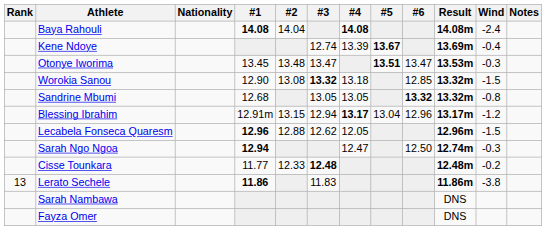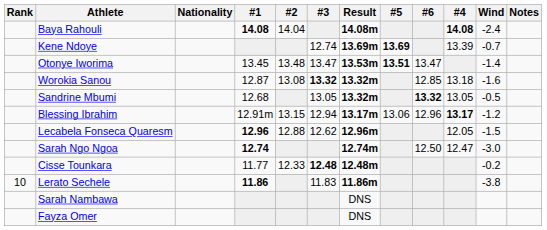columns swapped: #4 <-> Result
Kene Ndoye | #5: 13.67 -> 13.69
Kene Ndoye | Wind: -0.4 -> -0.7
Otonye Iworima | Wind: -0.3 -> -1.4
Worokia Sanou | #1: 12.90 -> 12.87
Worokia Sanou | Wind: -1.5 -> -1.6
Sandrine Mbumi | Wind: -0.8 -> -0.5
Blessing Ibrahim | #5: 13.04 -> 13.06
Sarah Ngo Ngoa | #1: 12.94 -> 12.74
Sarah Ngo Ngoa | Wind: -0.3 -> -3.0
Lerato Sechele | Rank: 13 -> 10
